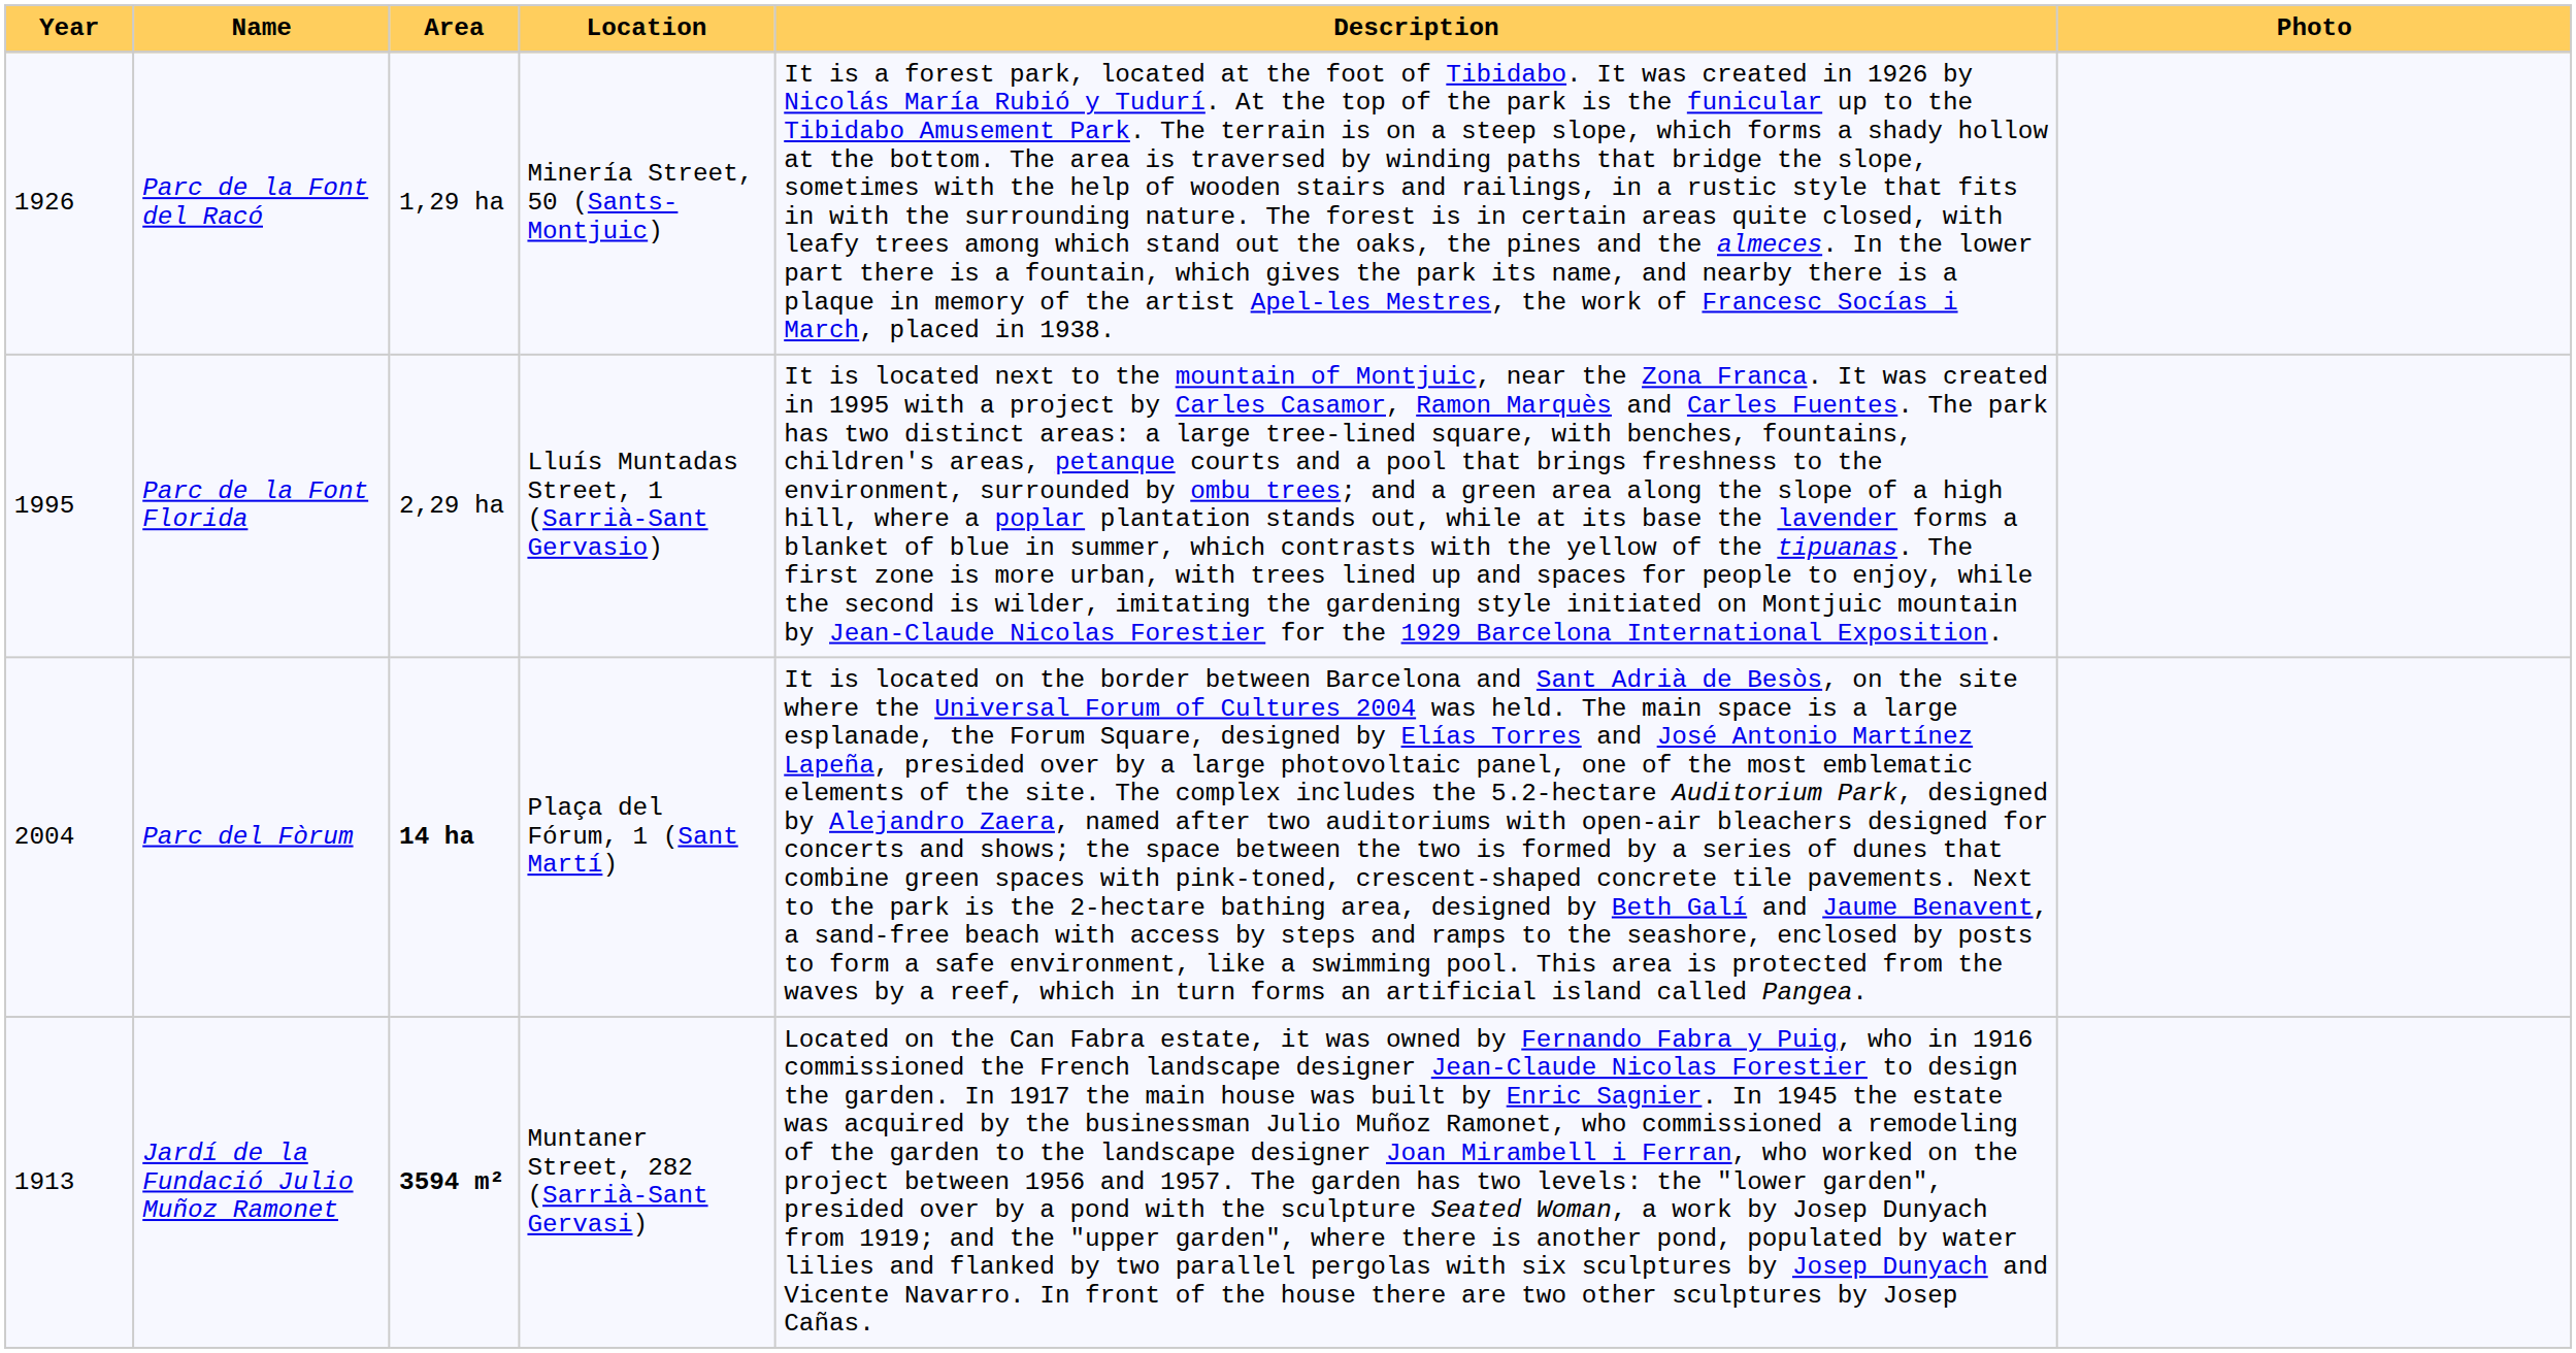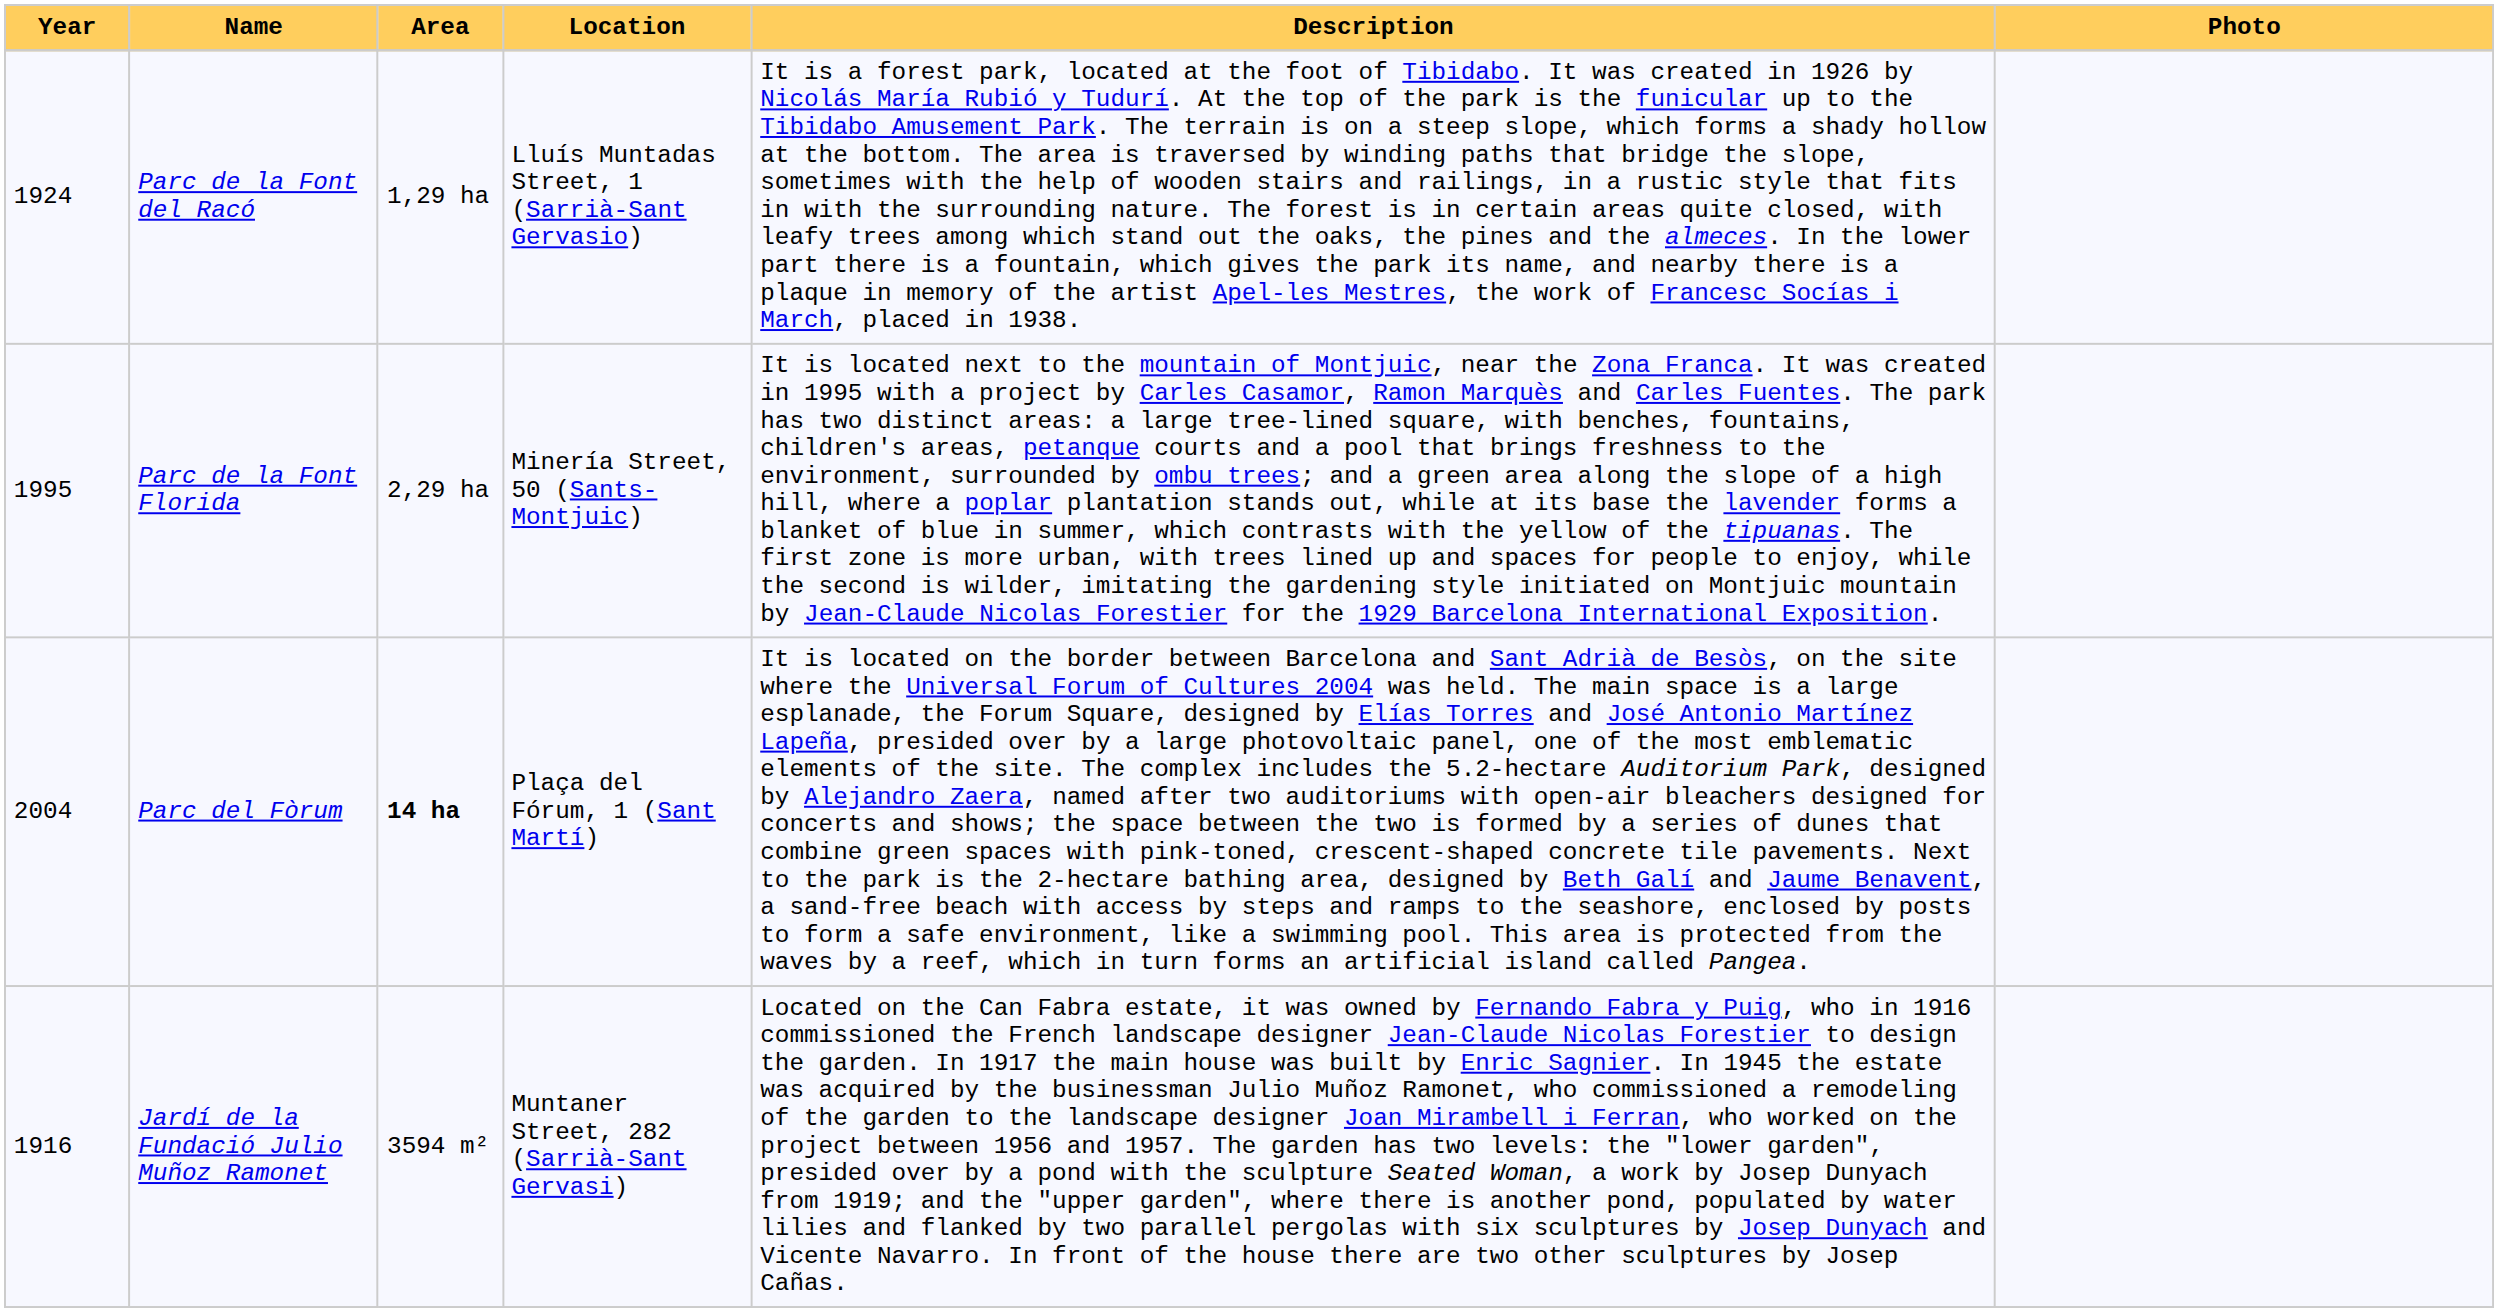Parc de la Font del Racó | Year: 1926 -> 1924
Parc de la Font del Racó | Location: Minería Street, 50 (Sants-Montjuic) -> Lluís Muntadas Street, 1 (Sarrià-Sant Gervasio)
Parc de la Font Florida | Location: Lluís Muntadas Street, 1 (Sarrià-Sant Gervasio) -> Minería Street, 50 (Sants-Montjuic)
Jardí de la Fundació Julio Muñoz Ramonet | Year: 1913 -> 1916
Jardí de la Fundació Julio Muñoz Ramonet | Area: bold -> normal
